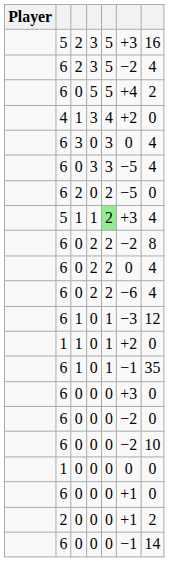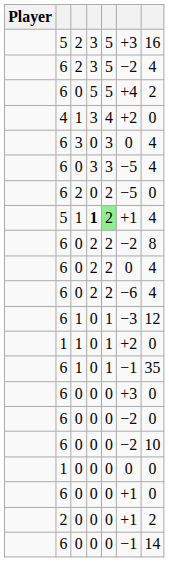5 / 1 | column 4: normal -> bold
5 / 1 | column 6: +3 -> +1
